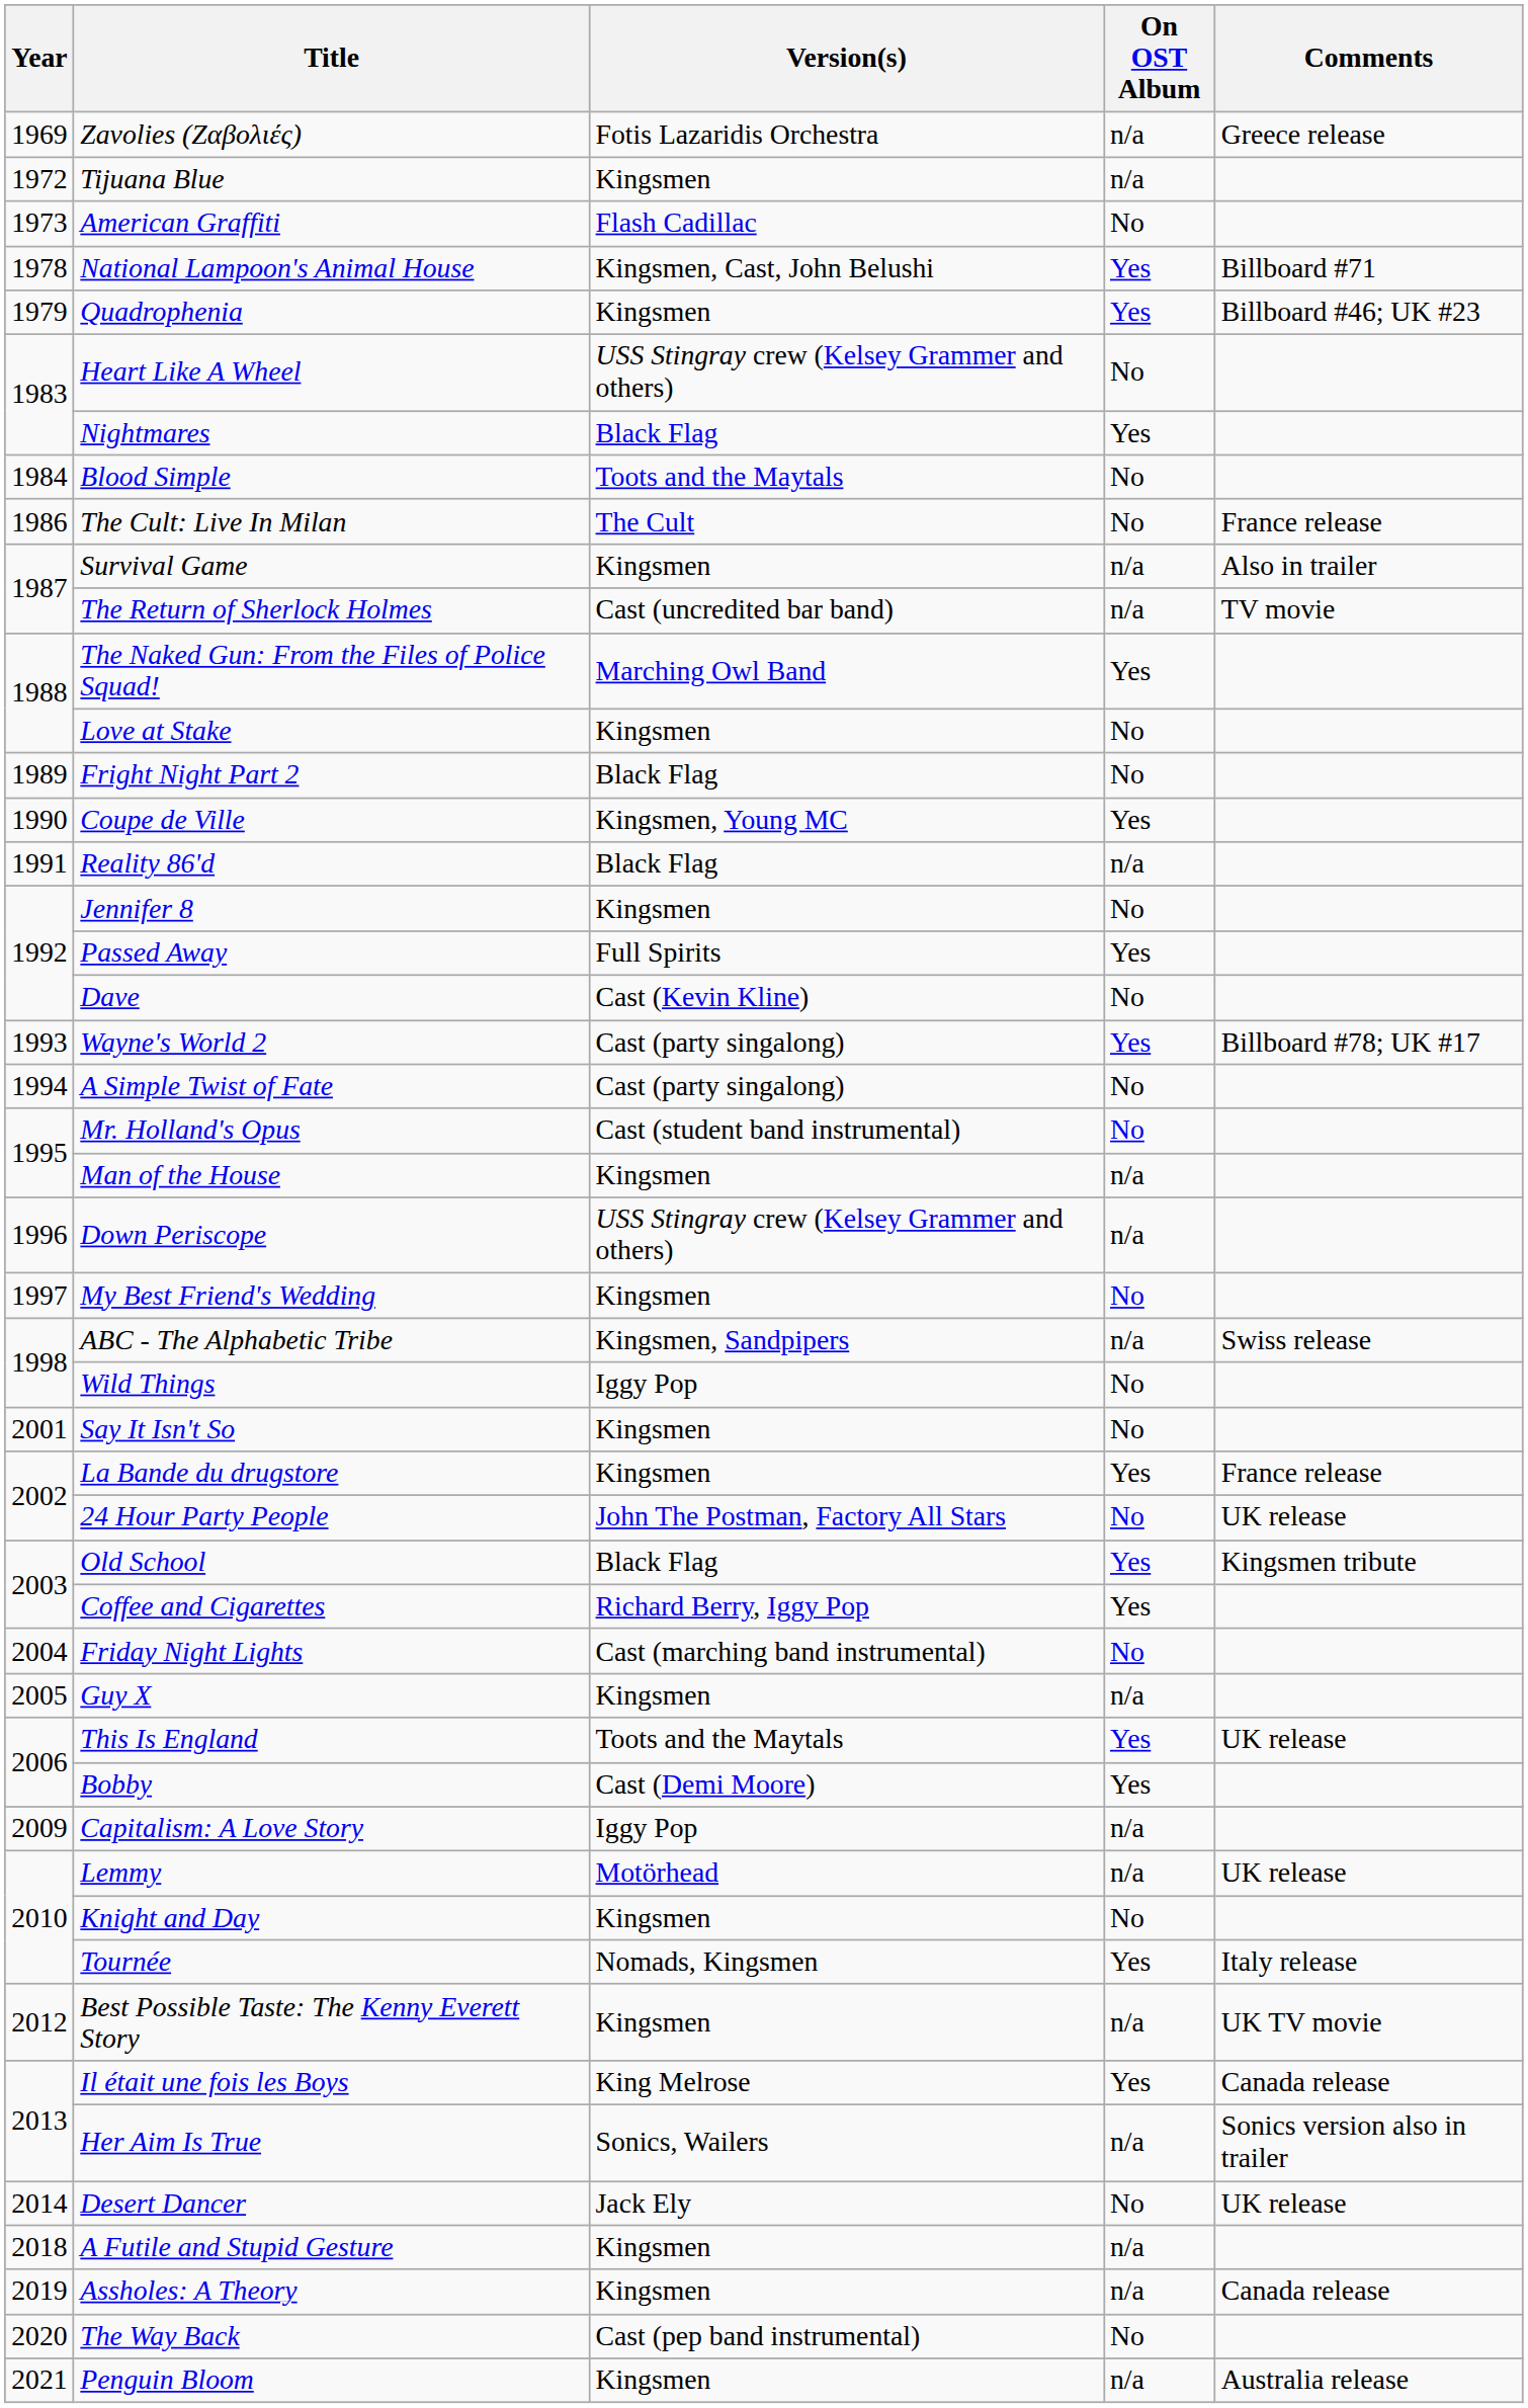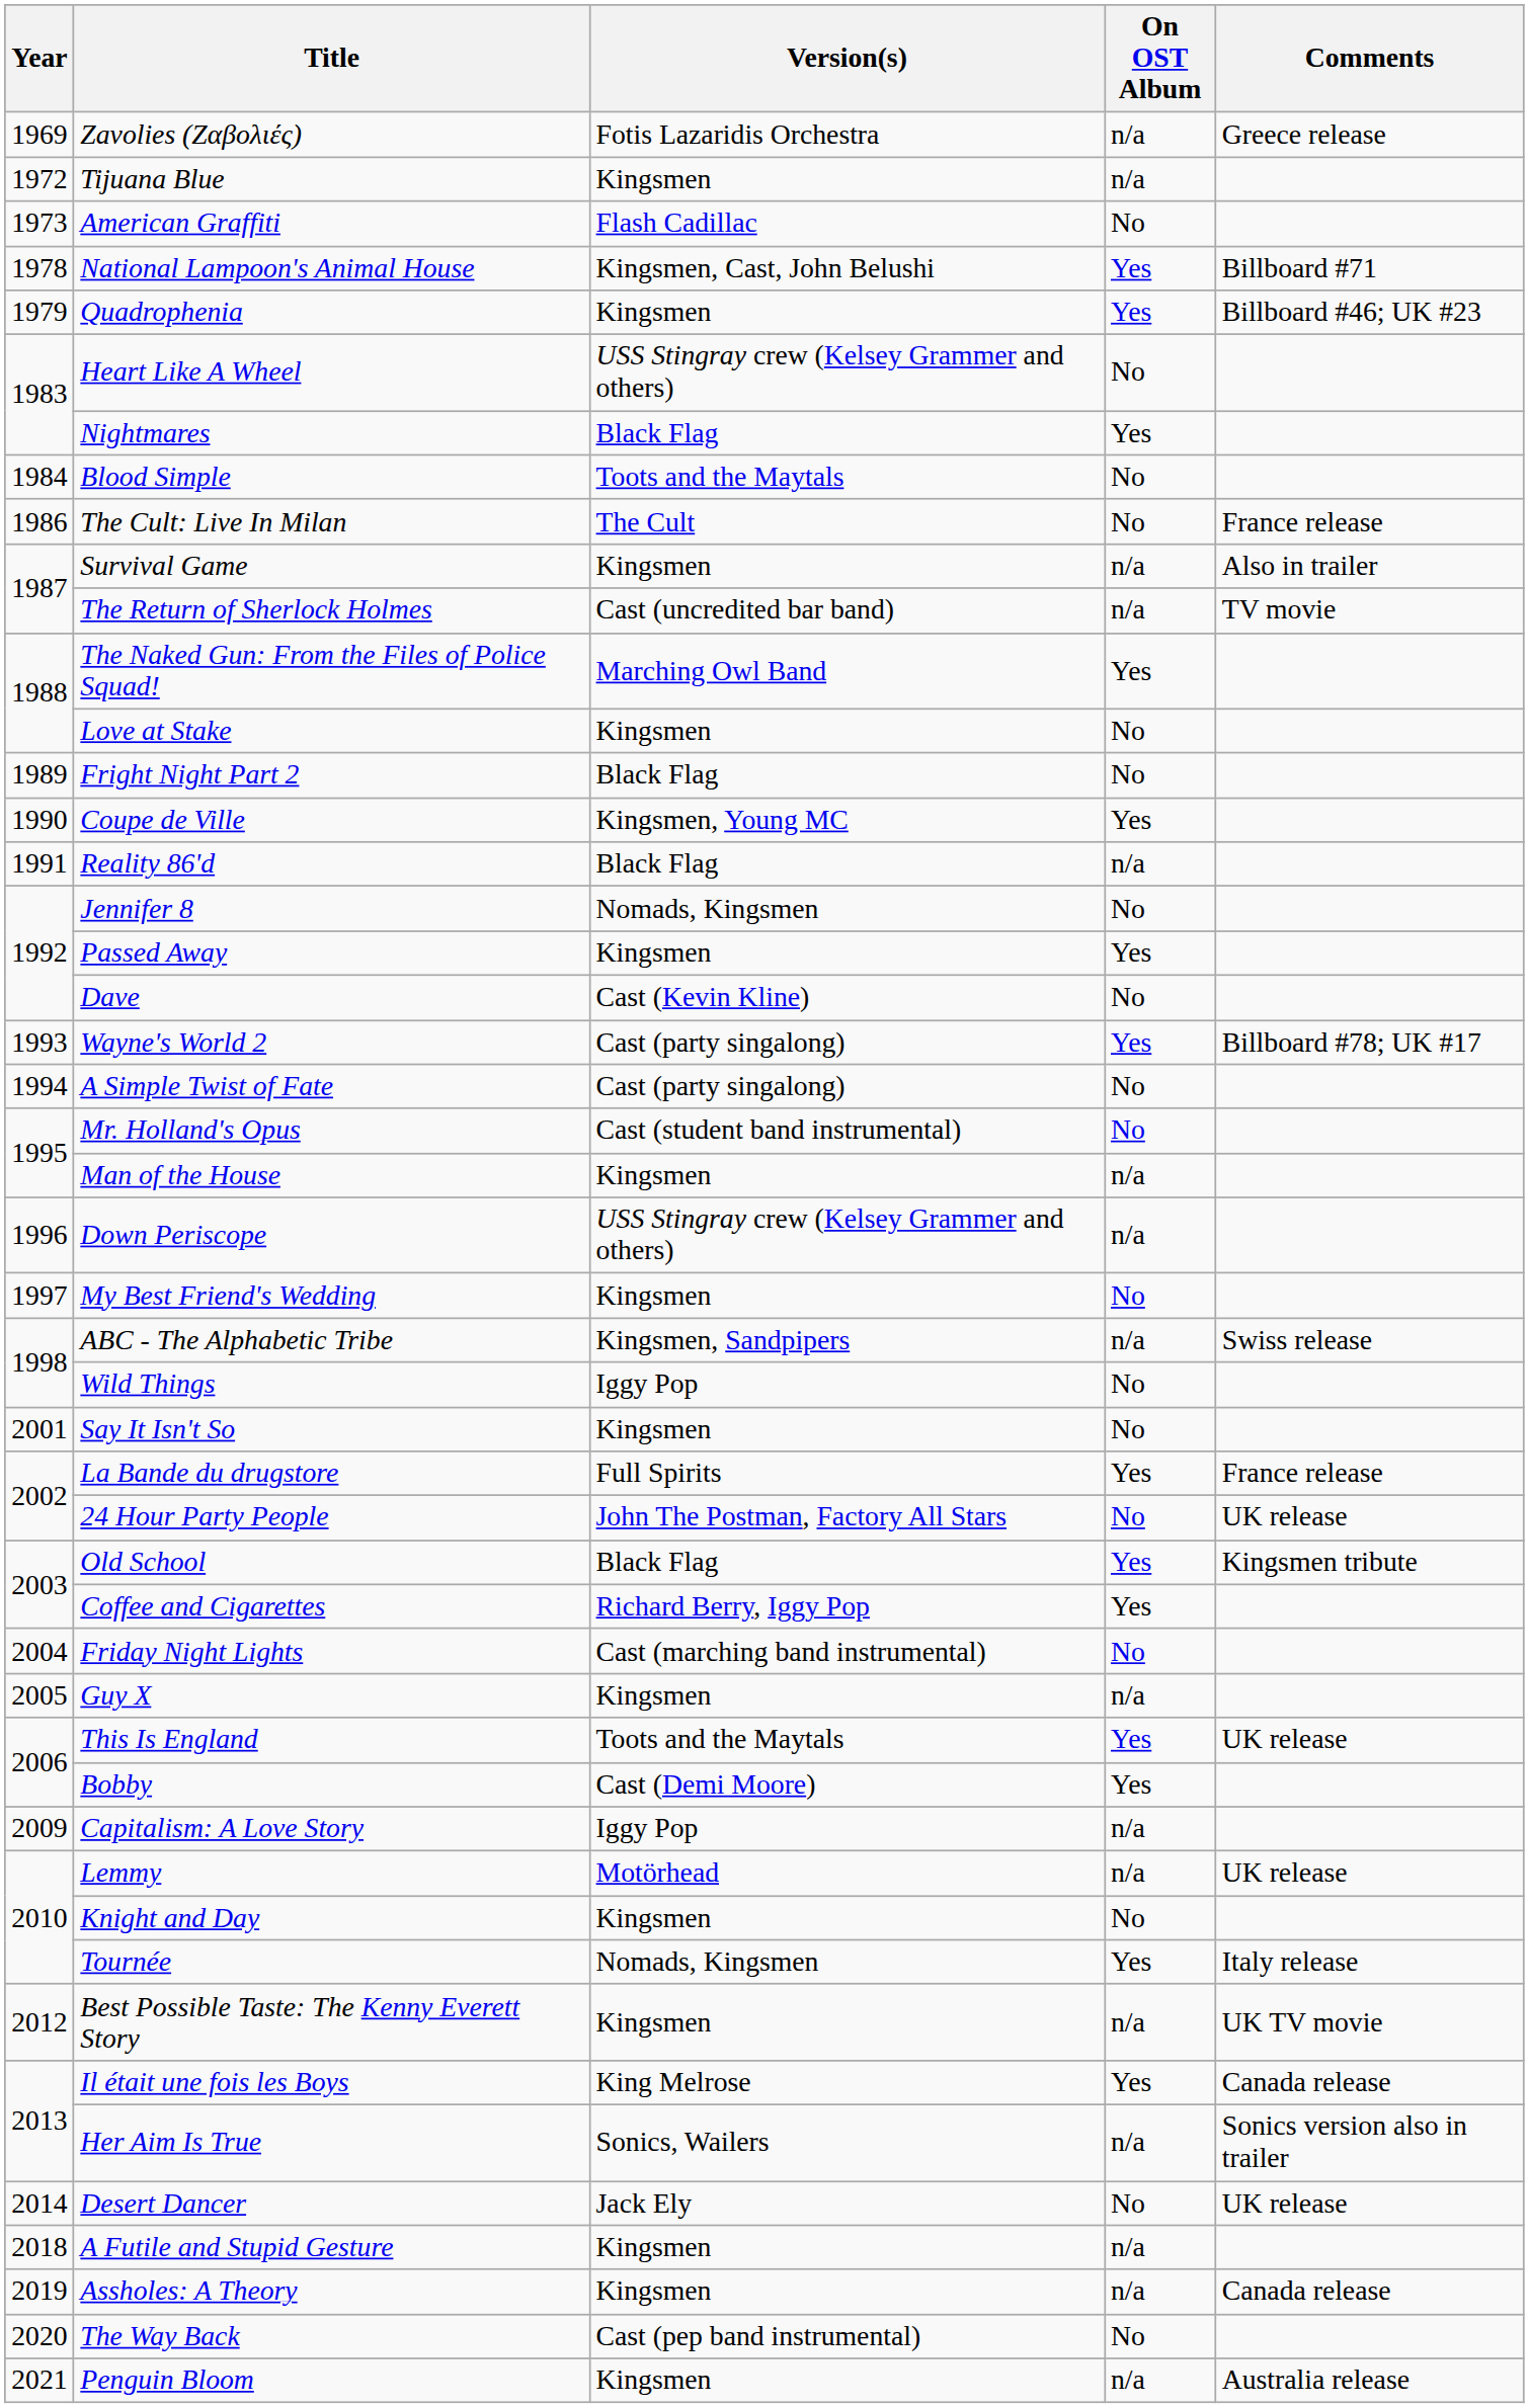Jennifer 8 | Version(s): Kingsmen -> Nomads, Kingsmen
Passed Away | Version(s): Full Spirits -> Kingsmen
La Bande du drugstore | Version(s): Kingsmen -> Full Spirits
